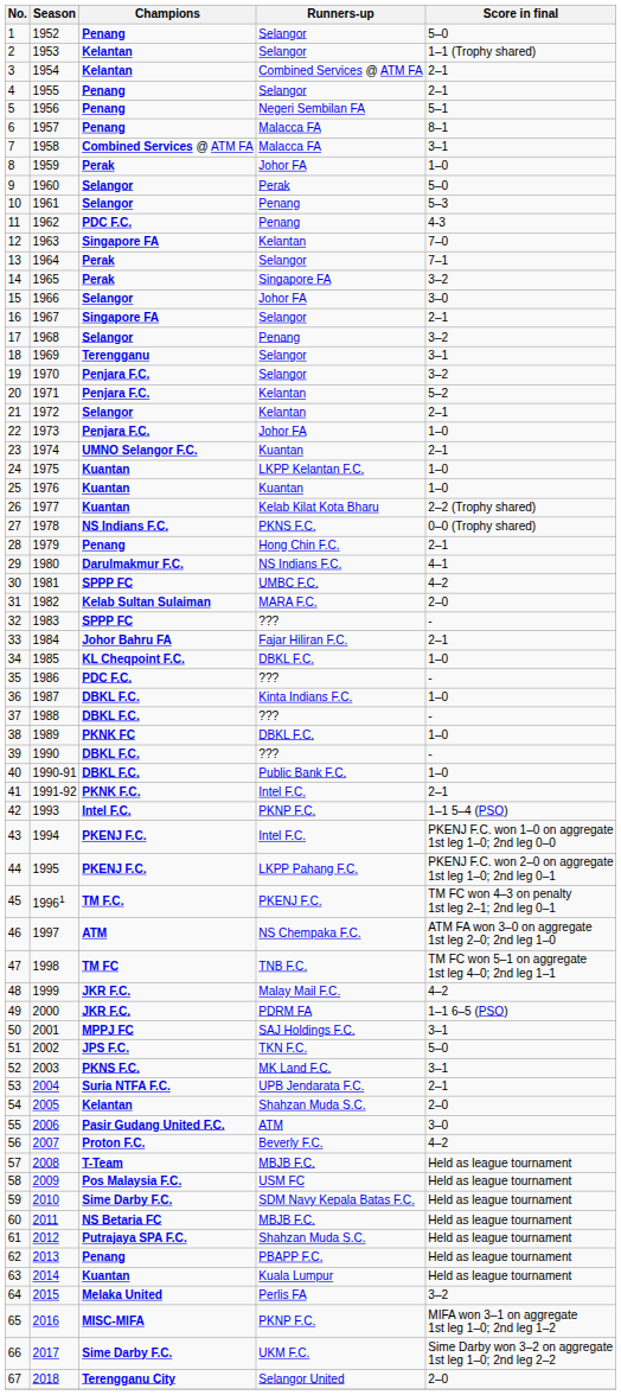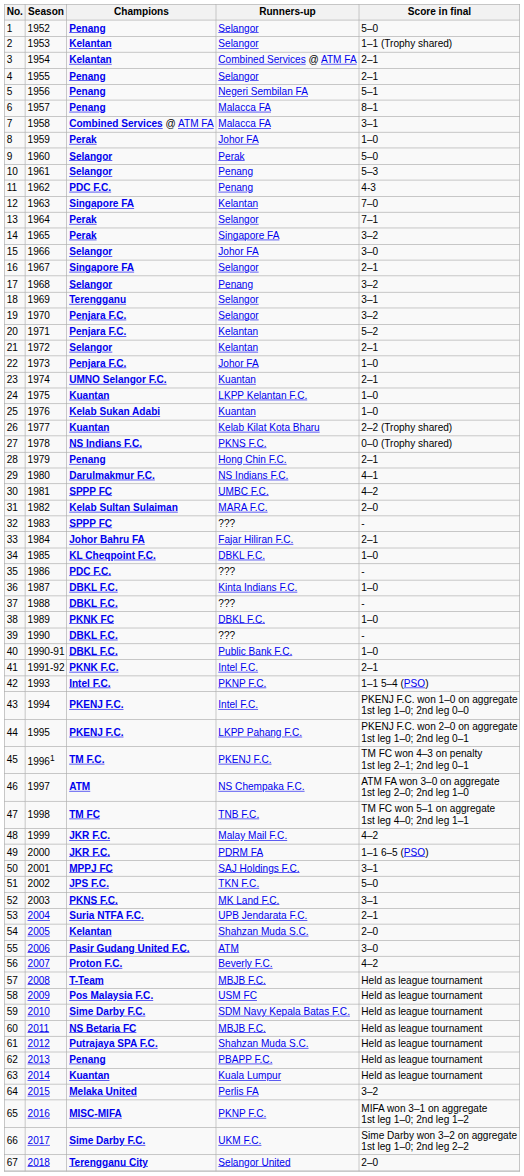25 | Champions: Kuantan -> Kelab Sukan Adabi
